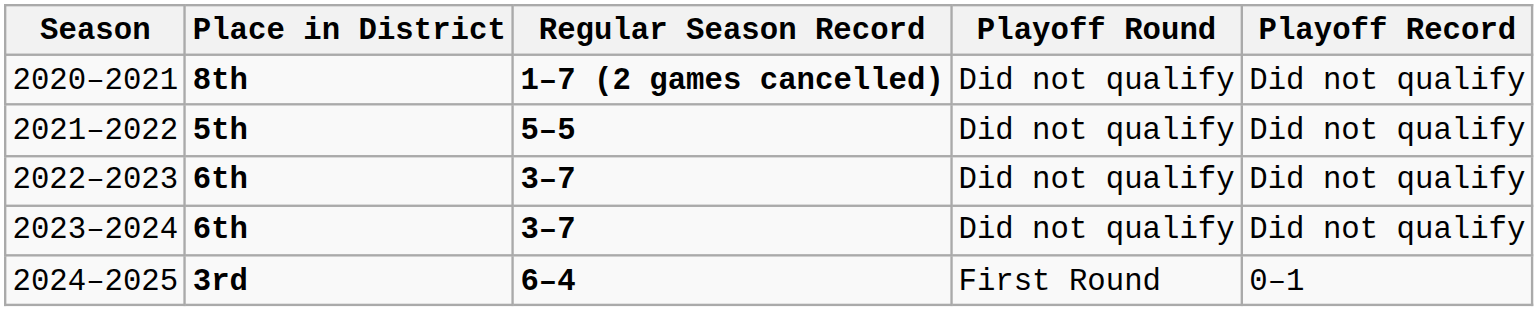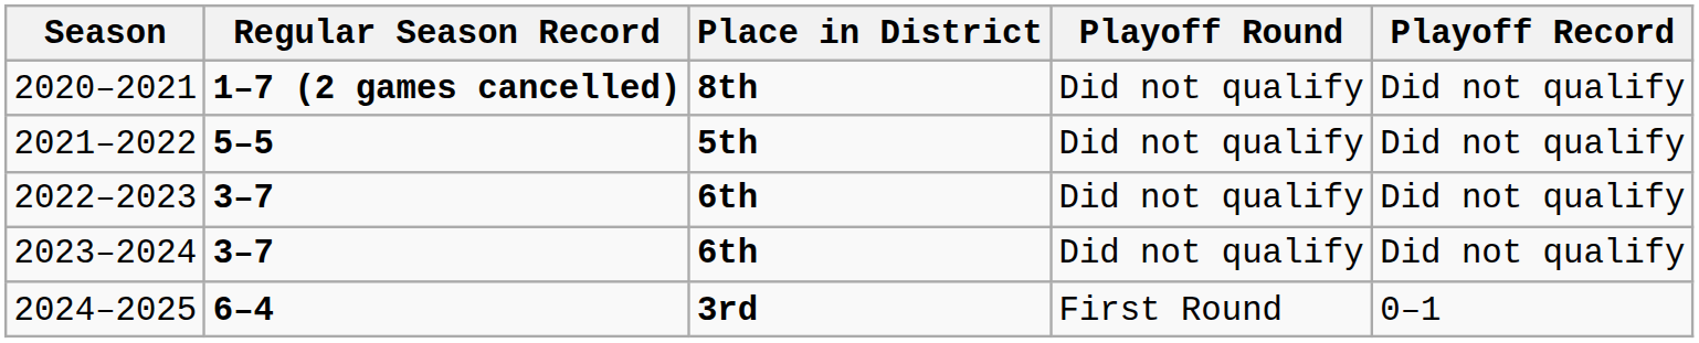columns swapped: Place in District <-> Regular Season Record
